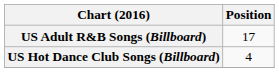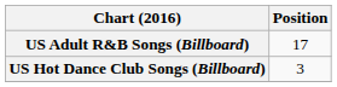US Hot Dance Club Songs (Billboard) | Position: 4 -> 3
